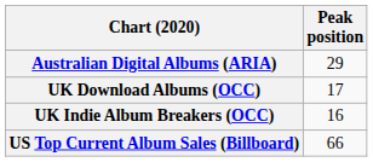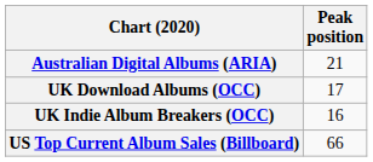Australian Digital Albums (ARIA) | Peak position: 29 -> 21
